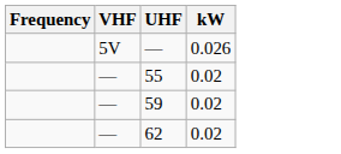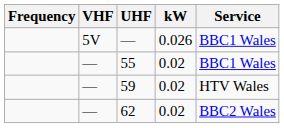+ column: Service | BBC1 Wales | BBC1 Wales | HTV Wales | BBC2 Wales
